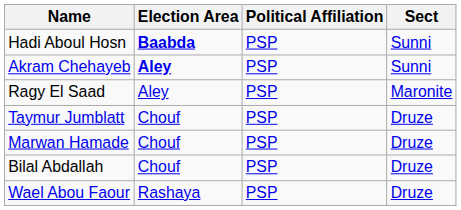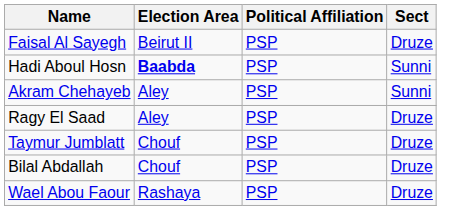+ row: Faisal Al Sayegh | Beirut II | PSP | Druze
Akram Chehayeb | Election Area: bold -> normal
Ragy El Saad | Sect: Maronite -> Druze
- row: Marwan Hamade | Chouf | PSP | Druze
